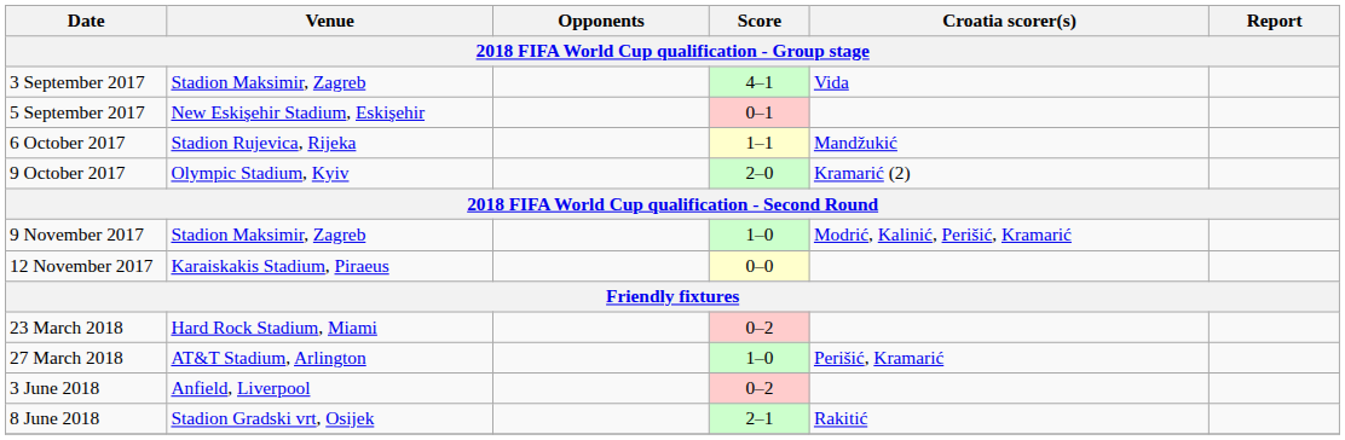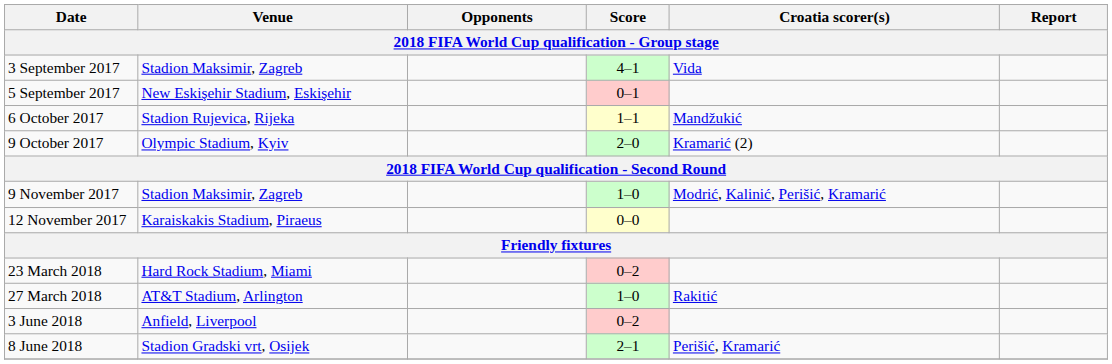27 March 2018 | Croatia scorer(s): Perišić, Kramarić -> Rakitić
8 June 2018 | Croatia scorer(s): Rakitić -> Perišić, Kramarić
